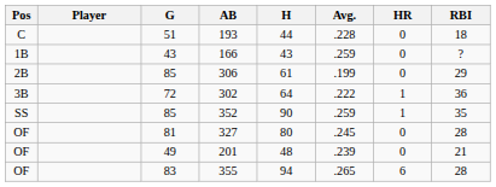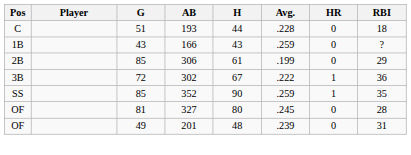302 | H: 64 -> 67
201 | RBI: 21 -> 31
- row: OF | 83 | 355 | 94 | .265 | 6 | 28
